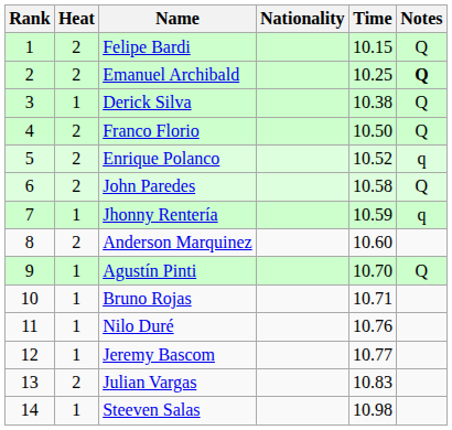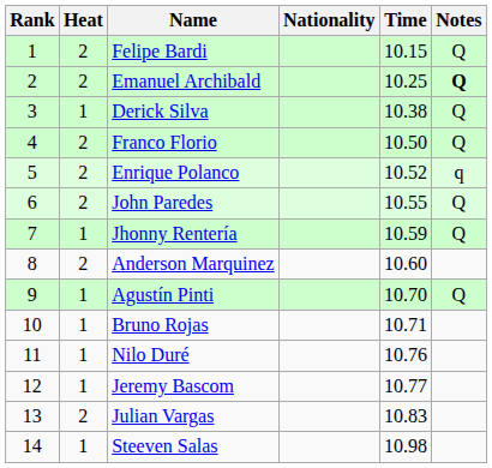John Paredes | Time: 10.58 -> 10.55
Jhonny Rentería | Notes: q -> Q
